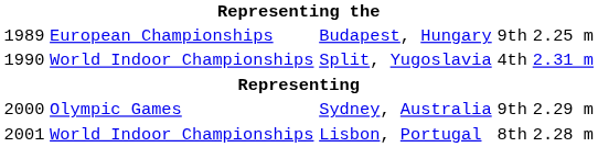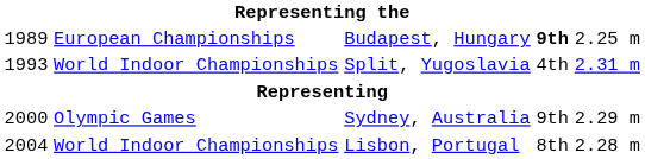Budapest, Hungary | column 4: normal -> bold
Split, Yugoslavia | column 1: 1990 -> 1993
Lisbon, Portugal | column 1: 2001 -> 2004
